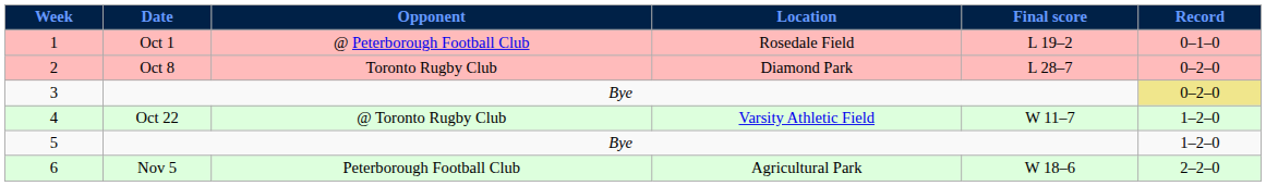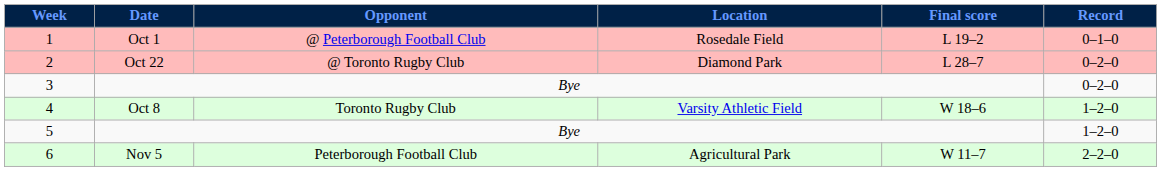2 | Date: Oct 8 -> Oct 22
2 | Opponent: Toronto Rugby Club -> @ Toronto Rugby Club
3 | Record: khaki background -> no background
4 | Date: Oct 22 -> Oct 8
4 | Opponent: @ Toronto Rugby Club -> Toronto Rugby Club
4 | Final score: W 11–7 -> W 18–6
6 | Final score: W 18–6 -> W 11–7
